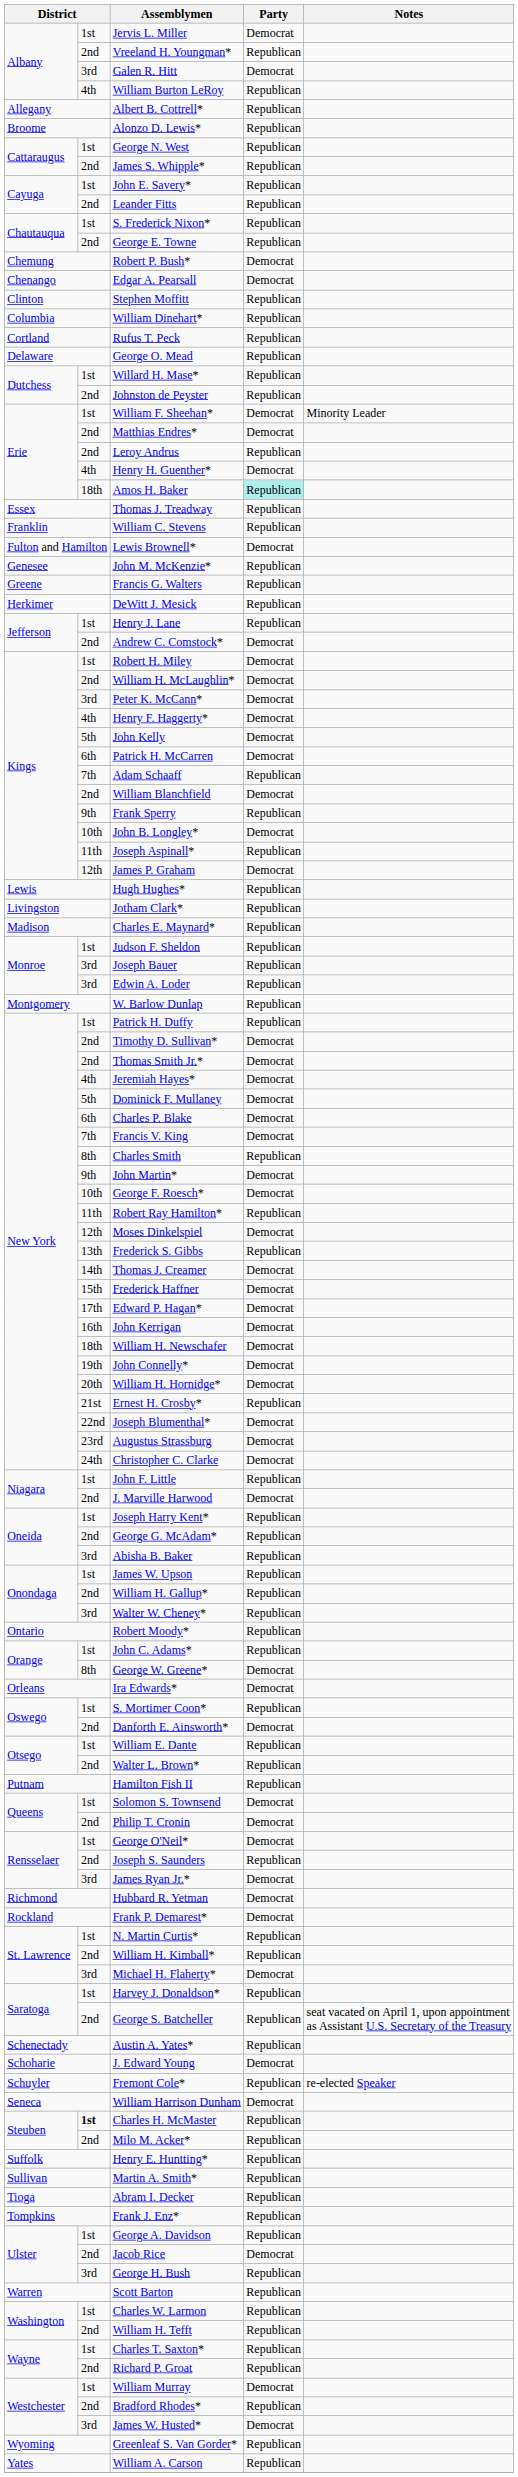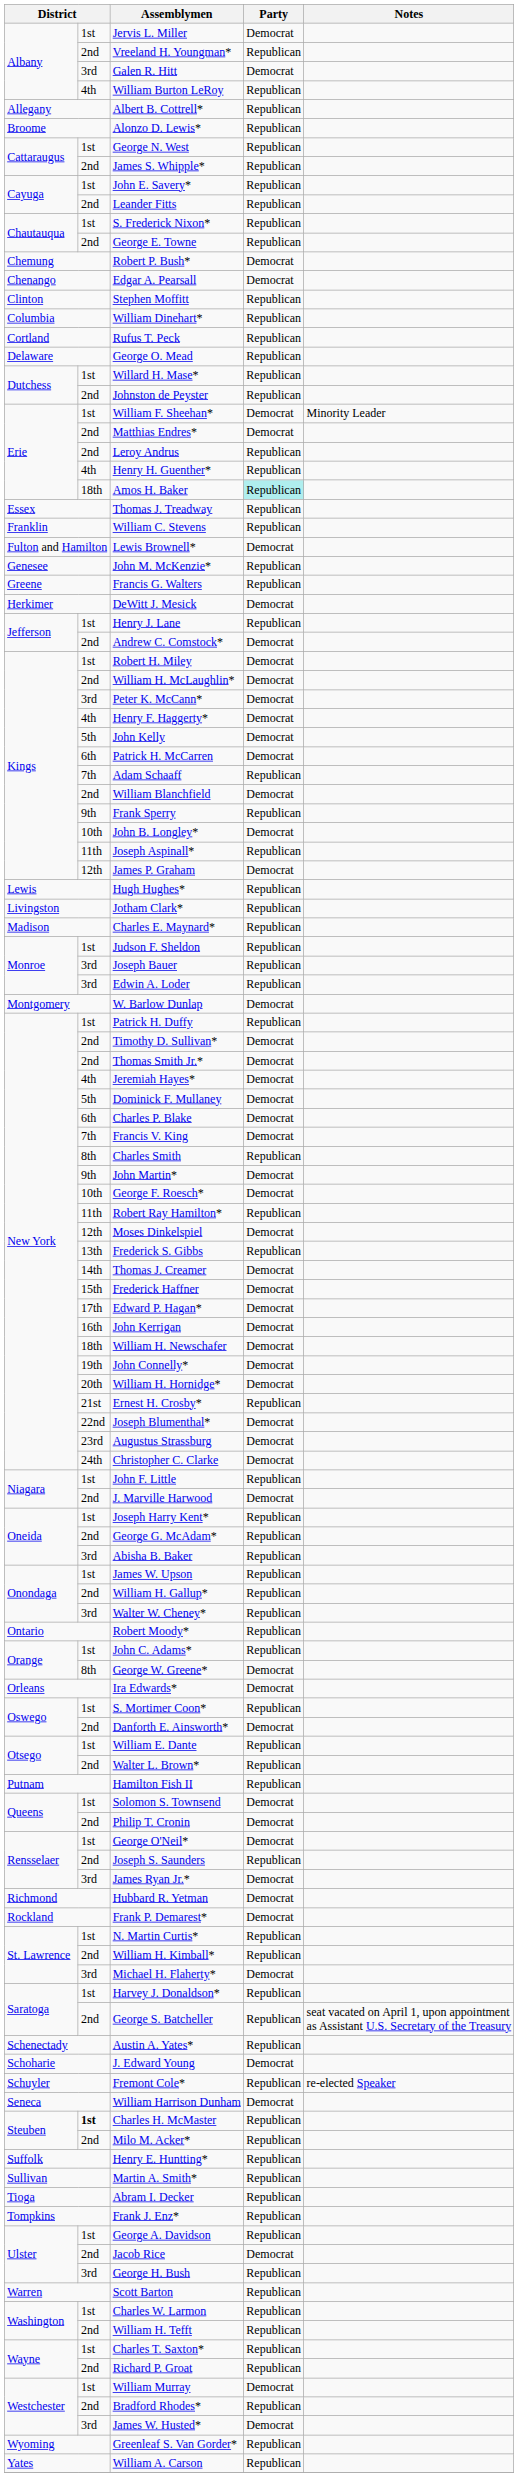Henry H. Guenther* | Party: Democrat -> Republican
DeWitt J. Mesick | Party: Republican -> Democrat
W. Barlow Dunlap | Party: Republican -> Democrat
